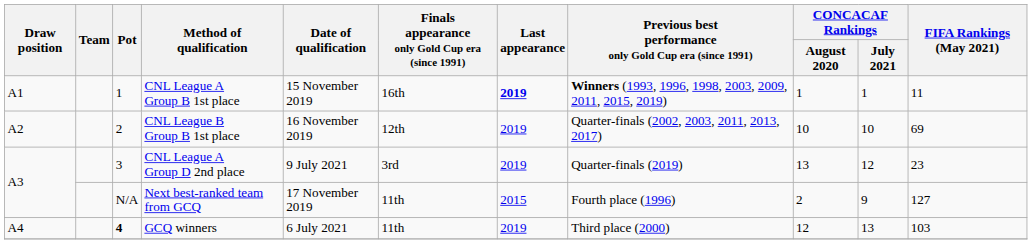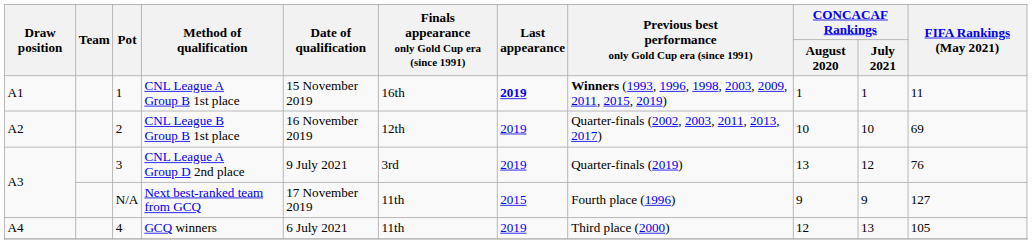CNL League A Group D 2nd place | FIFA Rankings (May 2021): 23 -> 76
Next best-ranked team from GCQ | CONCACAF Rankings / August 2020: 2 -> 9
GCQ winners | Pot: bold -> normal
GCQ winners | FIFA Rankings (May 2021): 103 -> 105
